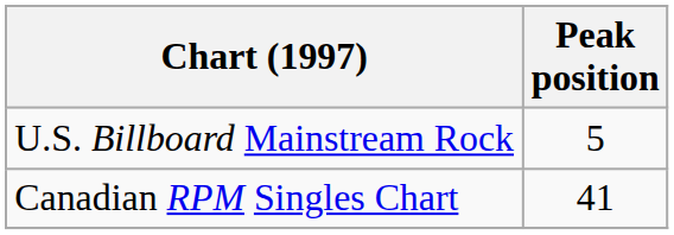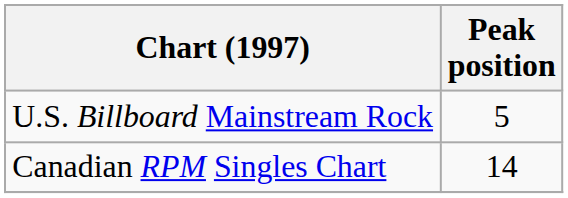Canadian RPM Singles Chart | Peak position: 41 -> 14
